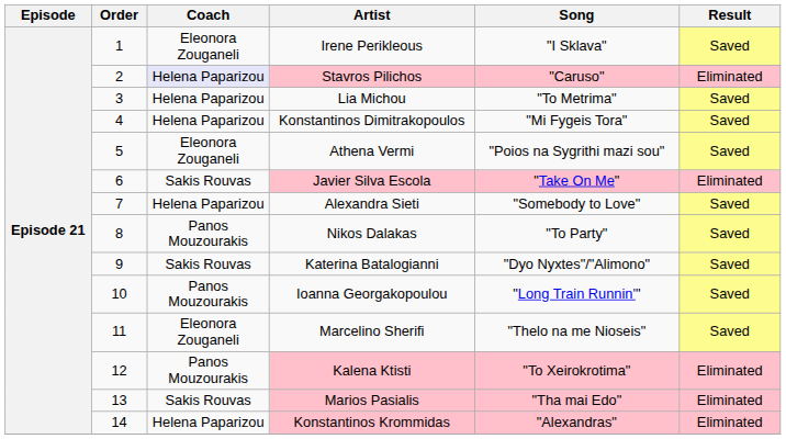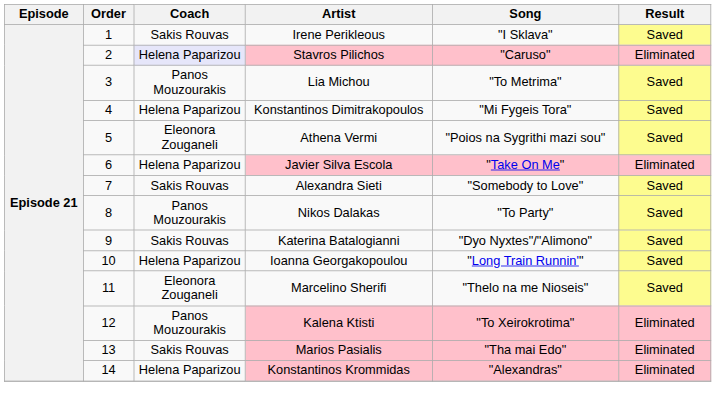Irene Perikleous | Coach: Eleonora Zouganeli -> Sakis Rouvas
Lia Michou | Coach: Helena Paparizou -> Panos Mouzourakis
Javier Silva Escola | Coach: Sakis Rouvas -> Helena Paparizou
Alexandra Sieti | Coach: Helena Paparizou -> Sakis Rouvas
Ioanna Georgakopoulou | Coach: Panos Mouzourakis -> Helena Paparizou
